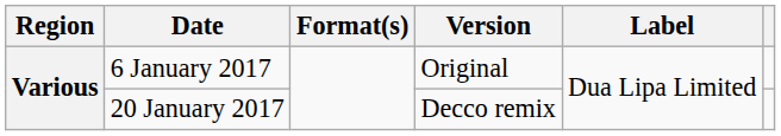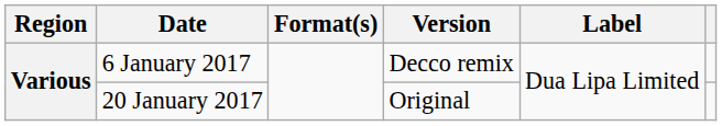6 January 2017 | Version: Original -> Decco remix
20 January 2017 | Version: Decco remix -> Original
